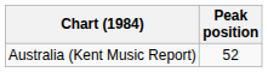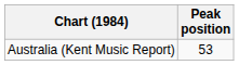Australia (Kent Music Report) | Peak position: 52 -> 53
